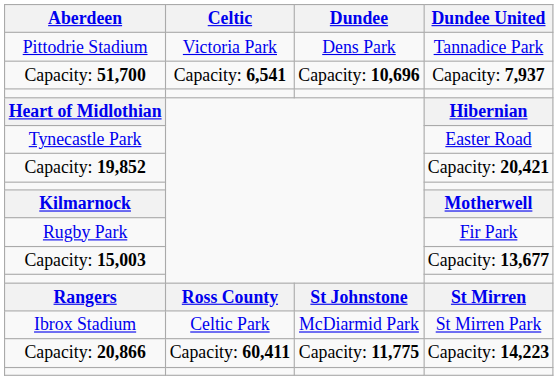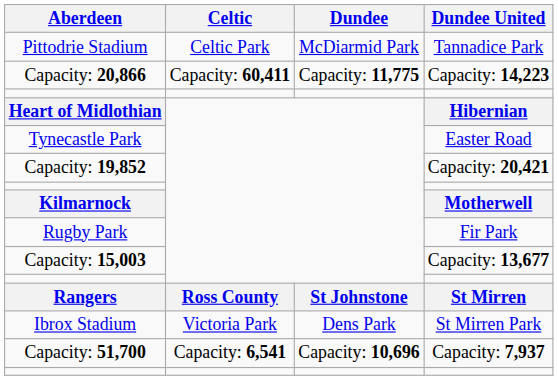Pittodrie Stadium | Celtic: Victoria Park -> Celtic Park
Pittodrie Stadium | Dundee: Dens Park -> McDiarmid Park
rows swapped: Capacity: 20,866 <-> Capacity: 51,700
Ibrox Stadium | Celtic: Celtic Park -> Victoria Park
Ibrox Stadium | Dundee: McDiarmid Park -> Dens Park
